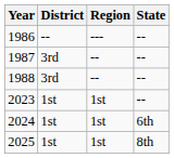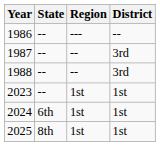columns swapped: District <-> State
